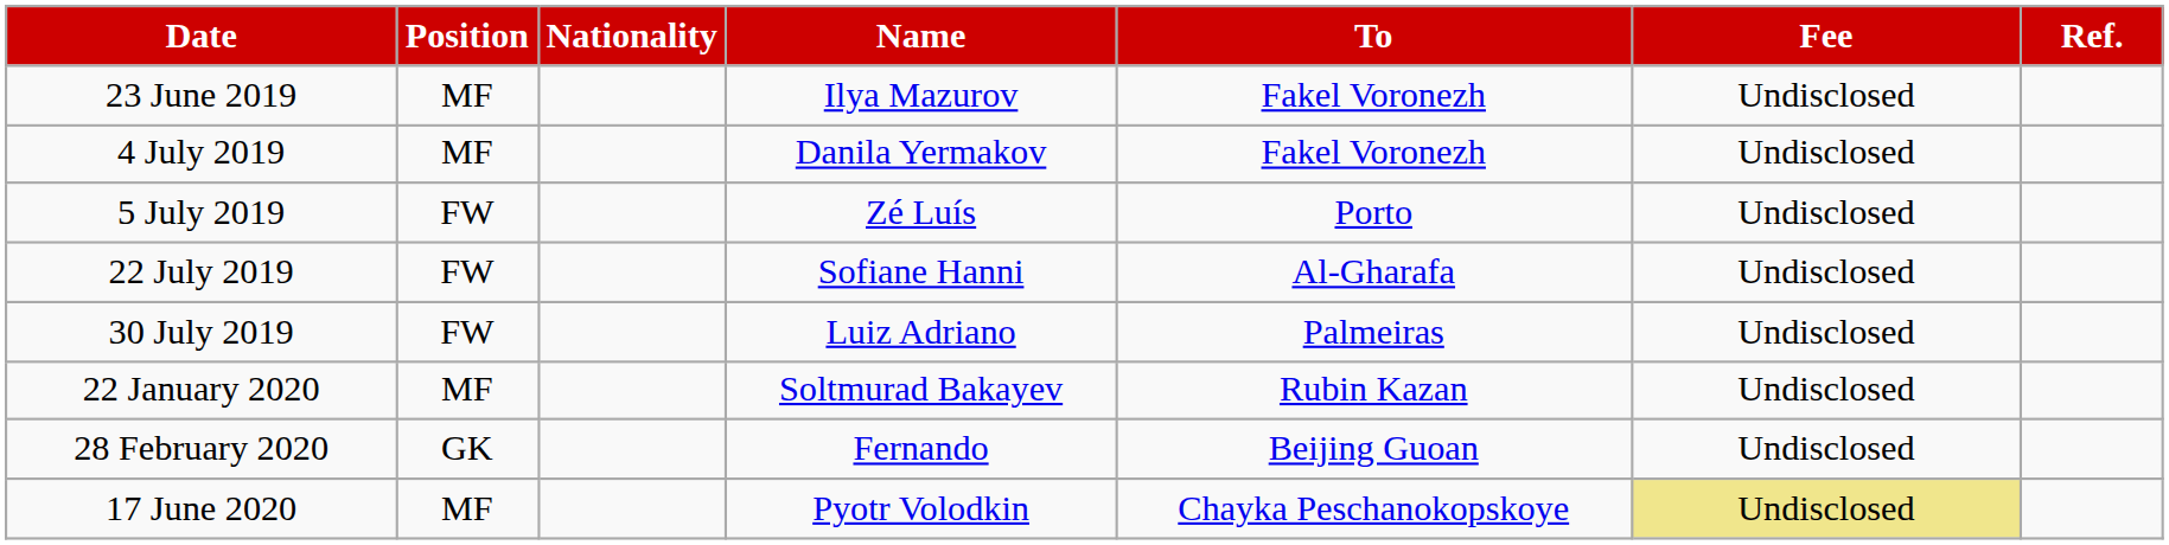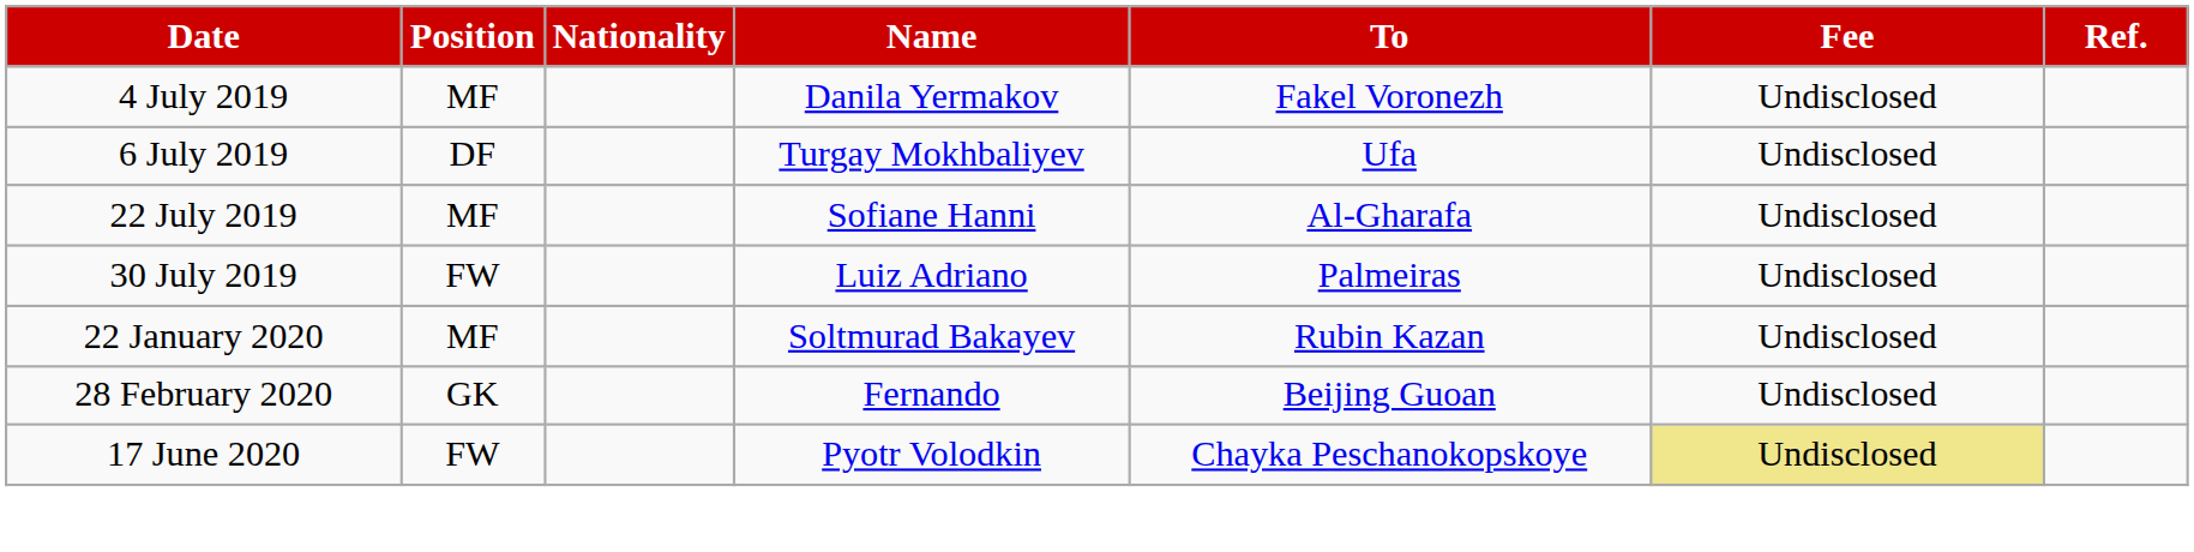- row: 23 June 2019 | MF | Ilya Mazurov | Fakel Voronezh | Undisclosed
- row: 5 July 2019 | FW | Zé Luís | Porto | Undisclosed
+ row: 6 July 2019 | DF | Turgay Mokhbaliyev | Ufa | Undisclosed
22 July 2019 | Position: FW -> MF
17 June 2020 | Position: MF -> FW
